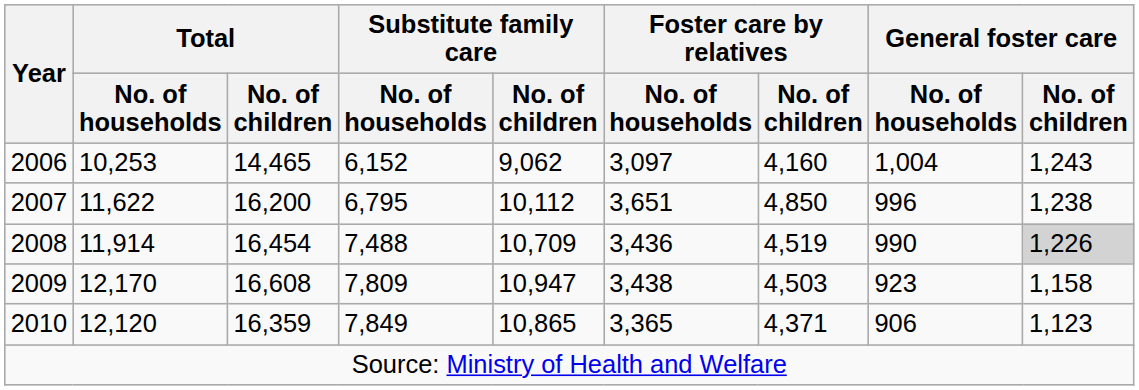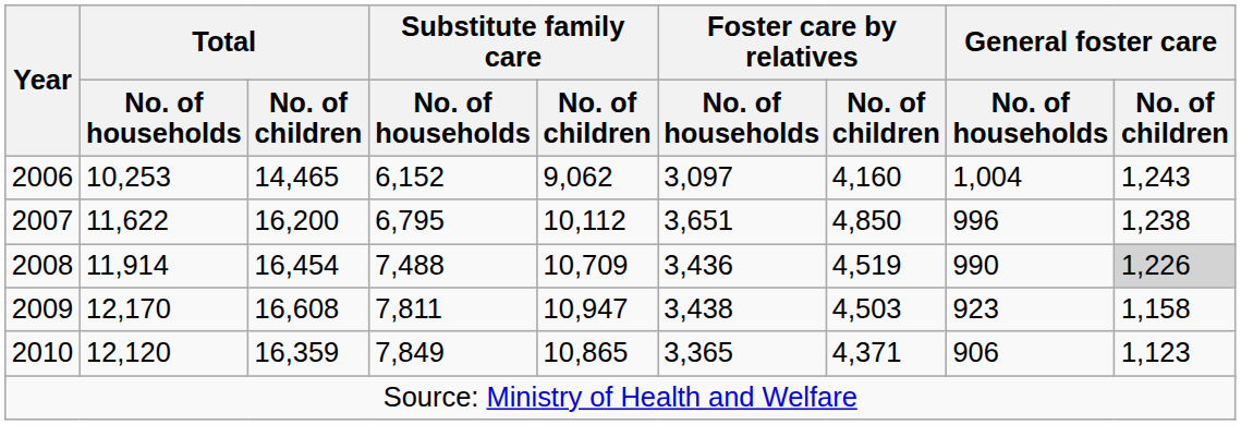2009 | Substitute family care / No. of households: 7,809 -> 7,811
